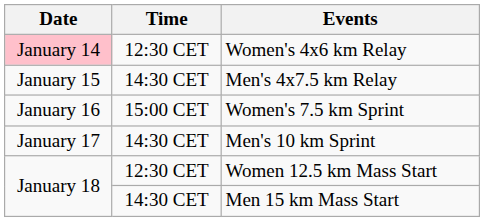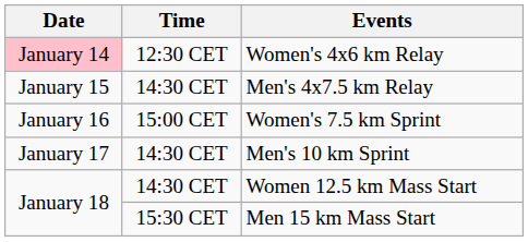Women 12.5 km Mass Start | Time: 12:30 CET -> 14:30 CET
Men 15 km Mass Start | Time: 14:30 CET -> 15:30 CET
